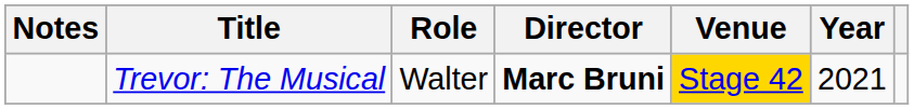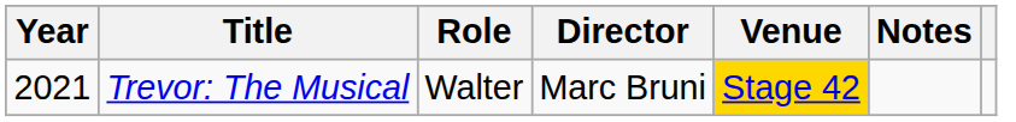columns swapped: Year <-> Notes
Trevor: The Musical | Director: bold -> normal
